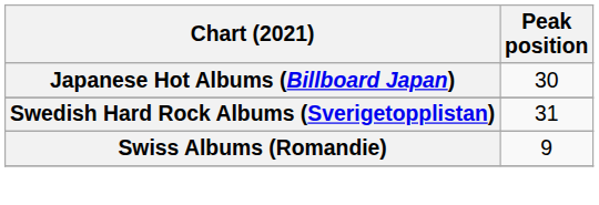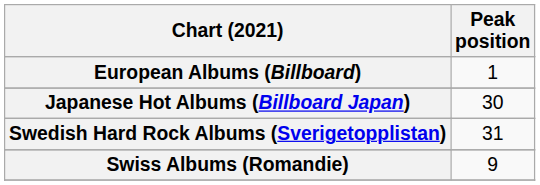+ row: European Albums (Billboard) | 1
